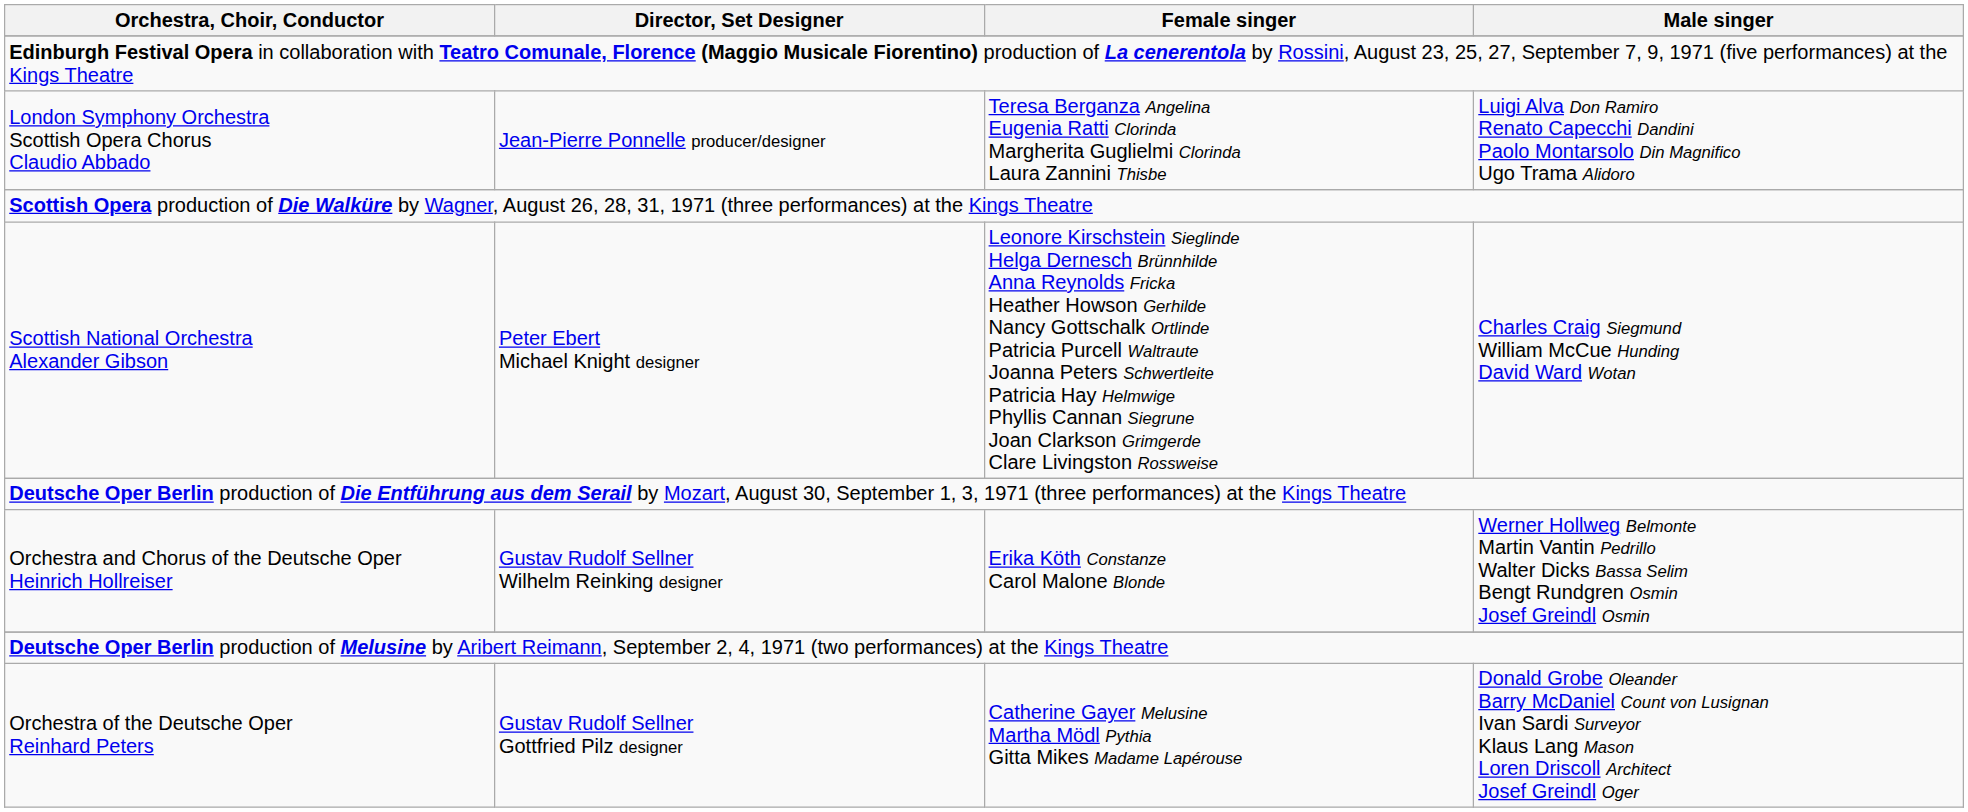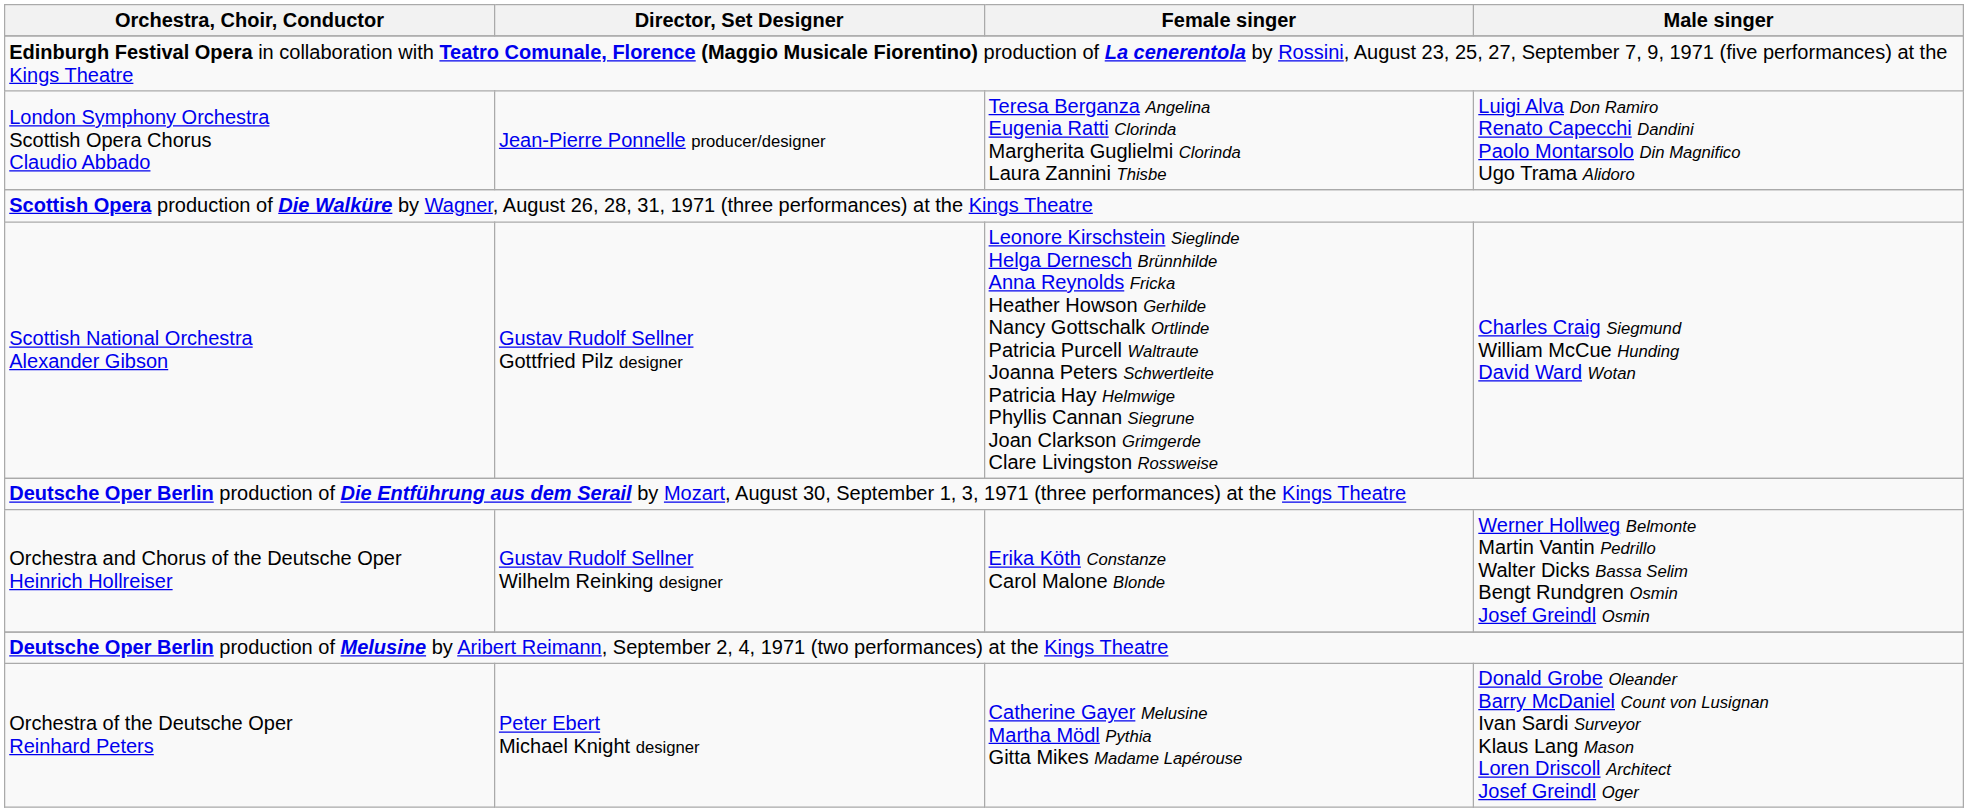Scottish National Orchestra Alexander Gibson | Director, Set Designer: Peter Ebert Michael Knight designer -> Gustav Rudolf Sellner Gottfried Pilz designer
Orchestra of the Deutsche Oper Reinhard Peters | Director, Set Designer: Gustav Rudolf Sellner Gottfried Pilz designer -> Peter Ebert Michael Knight designer
